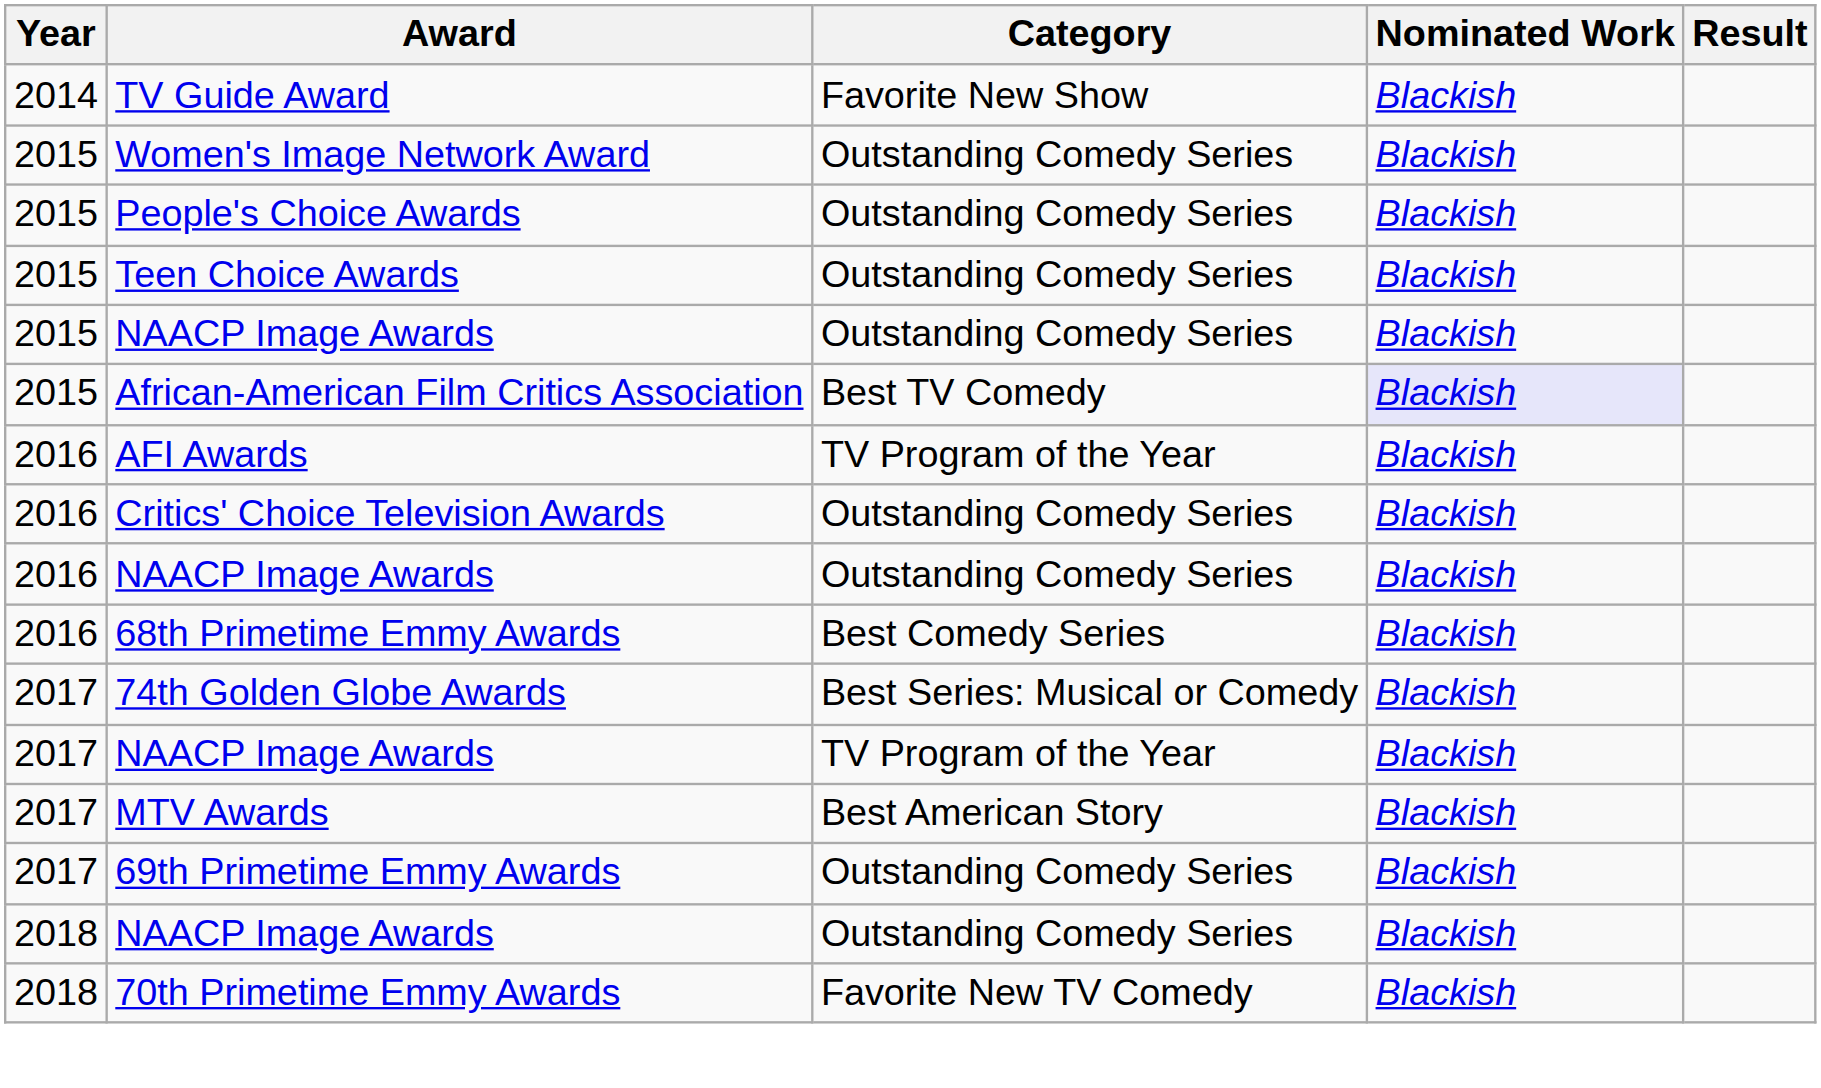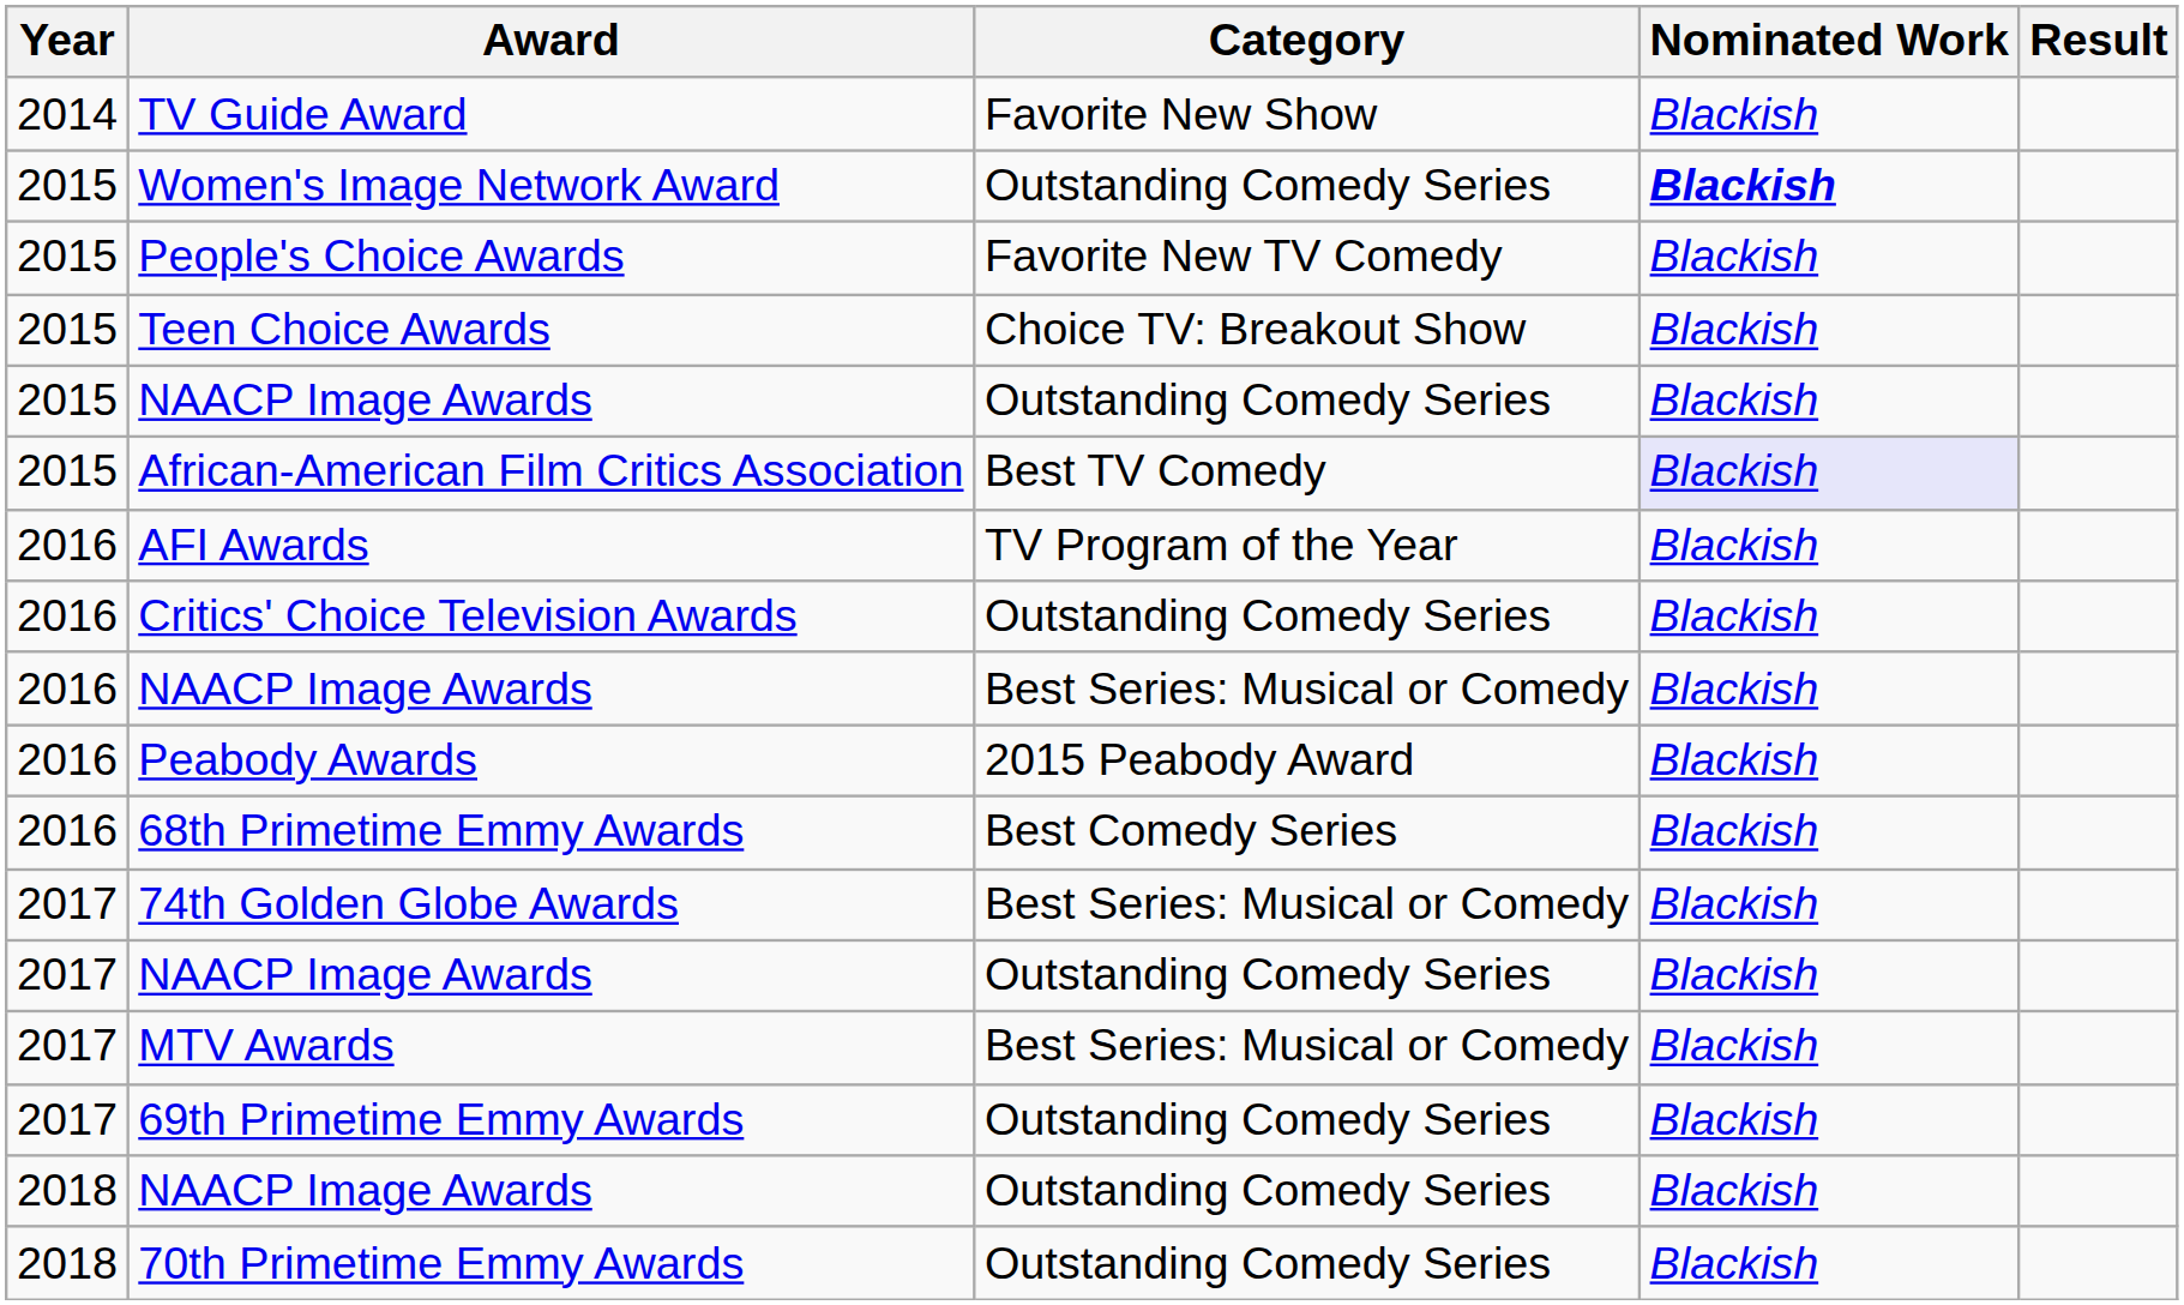Women's Image Network Award | Nominated Work: normal -> bold
People's Choice Awards | Category: Outstanding Comedy Series -> Favorite New TV Comedy
Teen Choice Awards | Category: Outstanding Comedy Series -> Choice TV: Breakout Show
2016 / NAACP Image Awards | Category: Outstanding Comedy Series -> Best Series: Musical or Comedy
+ row: 2016 | Peabody Awards | 2015 Peabody Award | Blackish
2017 / NAACP Image Awards | Category: TV Program of the Year -> Outstanding Comedy Series
MTV Awards | Category: Best American Story -> Best Series: Musical or Comedy
70th Primetime Emmy Awards | Category: Favorite New TV Comedy -> Outstanding Comedy Series
